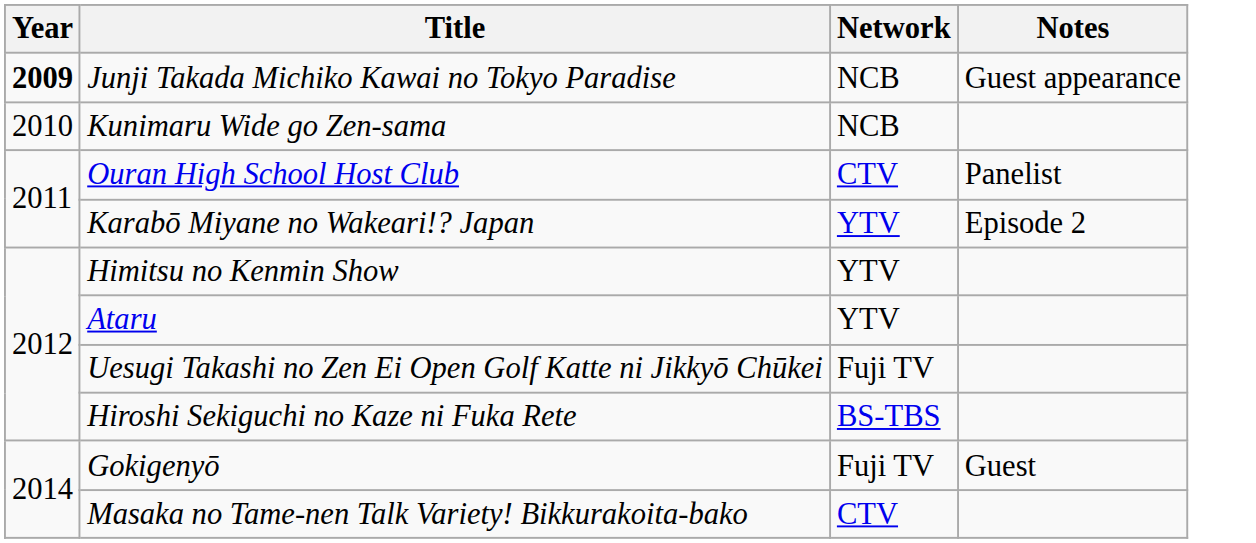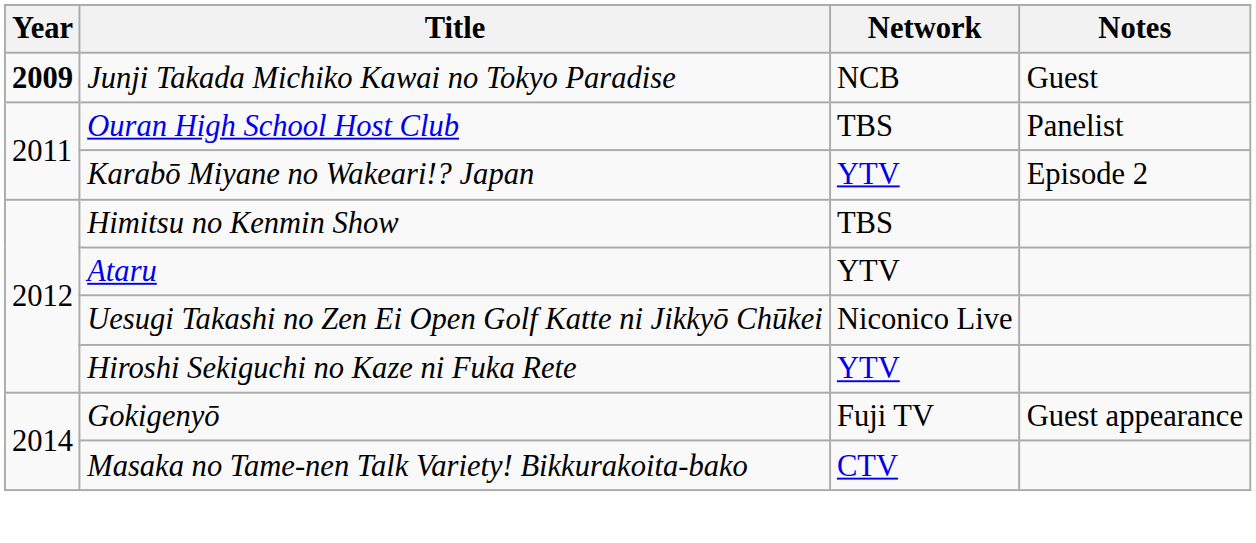Junji Takada Michiko Kawai no Tokyo Paradise | Notes: Guest appearance -> Guest
- row: 2010 | Kunimaru Wide go Zen-sama | NCB
Ouran High School Host Club | Network: CTV -> TBS
Himitsu no Kenmin Show | Network: YTV -> TBS
Uesugi Takashi no Zen Ei Open Golf Katte ni Jikkyō Chūkei | Network: Fuji TV -> Niconico Live
Hiroshi Sekiguchi no Kaze ni Fuka Rete | Network: BS-TBS -> YTV
Gokigenyō | Notes: Guest -> Guest appearance
